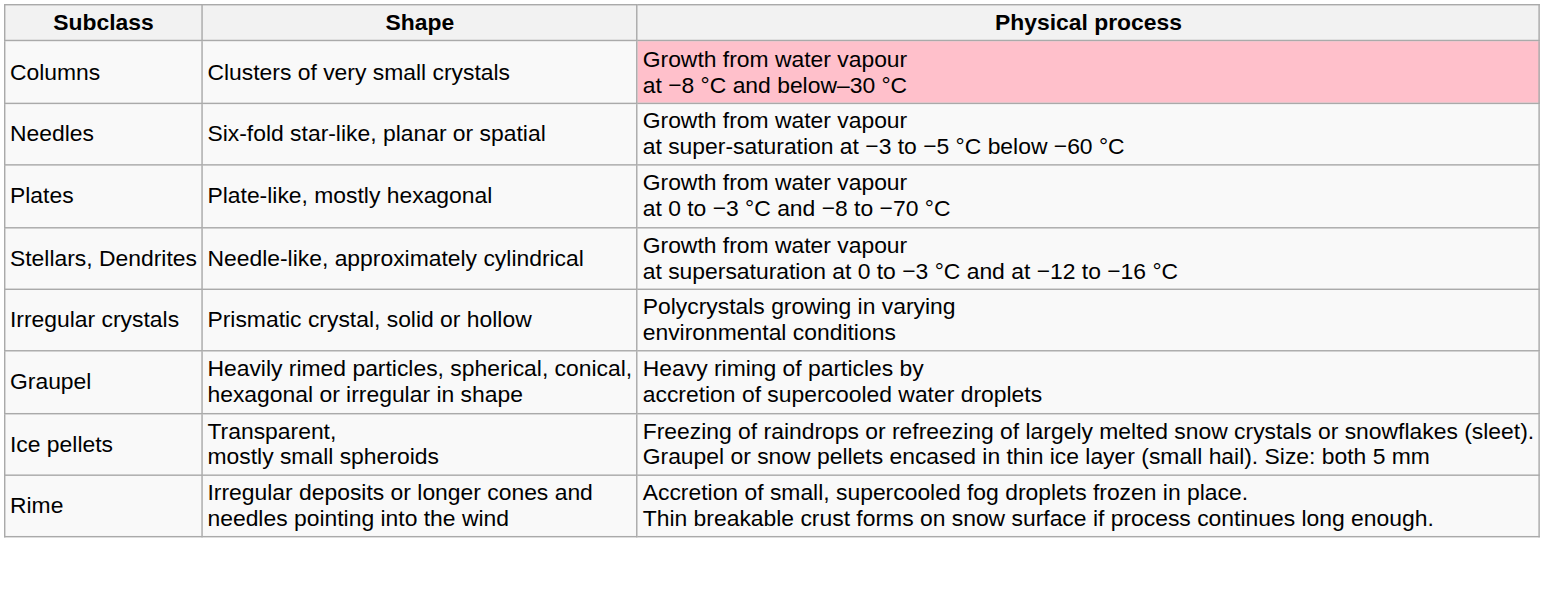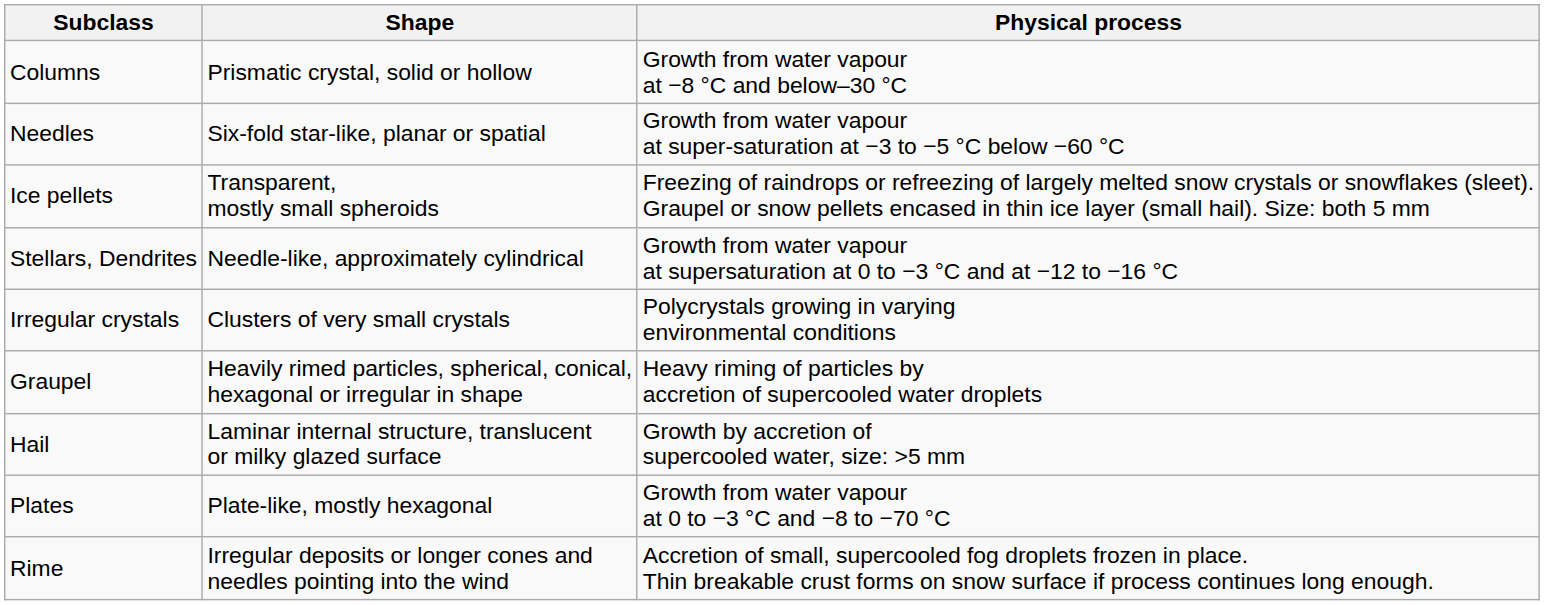Columns | Shape: Clusters of very small crystals -> Prismatic crystal, solid or hollow
Columns | Physical process: pink background -> no background
rows swapped: Plates <-> Ice pellets
Irregular crystals | Shape: Prismatic crystal, solid or hollow -> Clusters of very small crystals
+ row: Hail | Laminar internal structure, translucent or milky glazed surface | Growth by accretion of supercooled water, size: >5 mm
